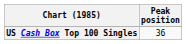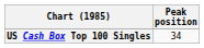US Cash Box Top 100 Singles | Peak position: 36 -> 34
